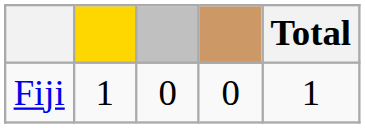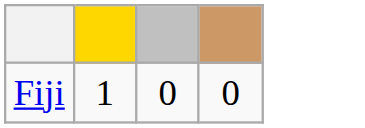- column: Total | 1
